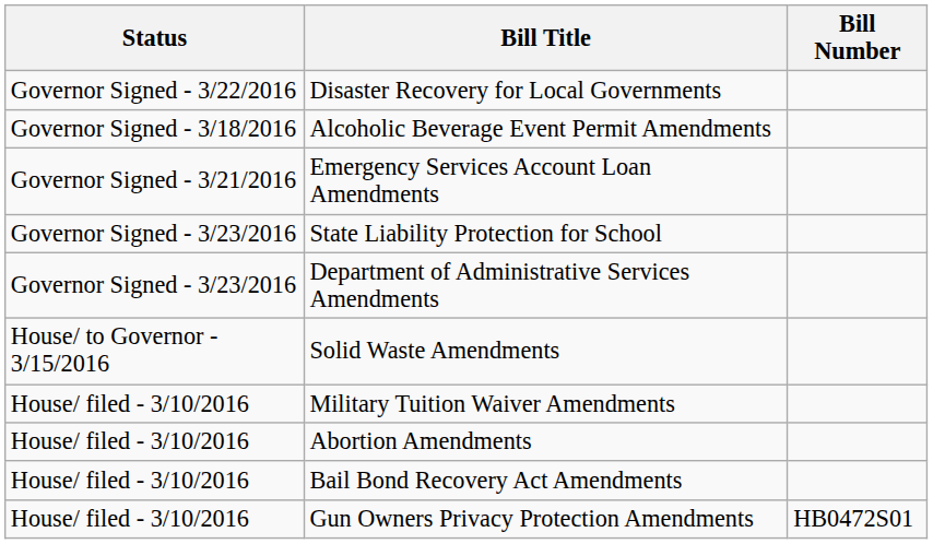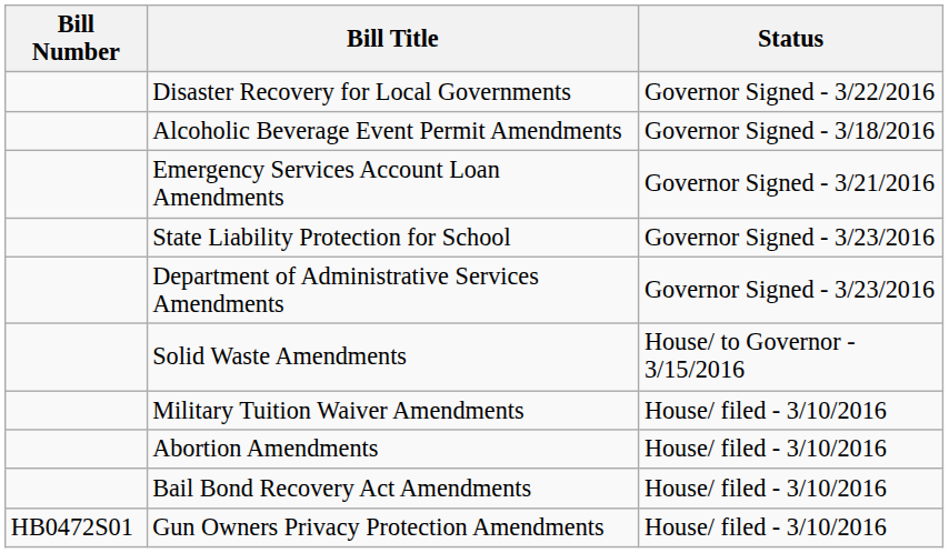columns swapped: Bill Number <-> Status
